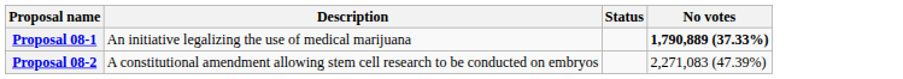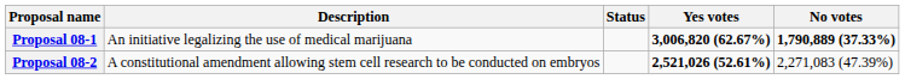+ column: Yes votes | 3,006,820 (62.67%) | 2,521,026 (52.61%)
